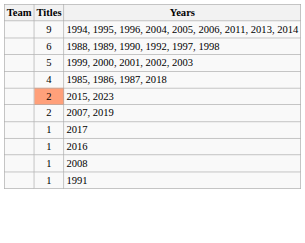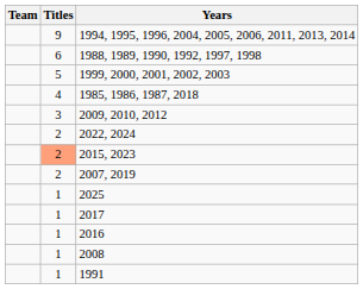+ row: 3 | 2009, 2010, 2012
+ row: 2 | 2022, 2024
+ row: 1 | 2025
